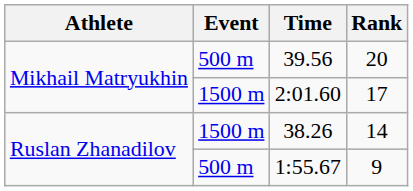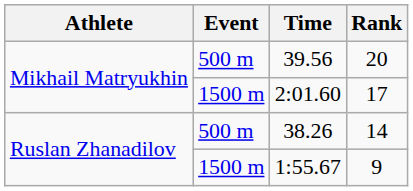38.26 | Event: 1500 m -> 500 m
1:55.67 | Event: 500 m -> 1500 m
